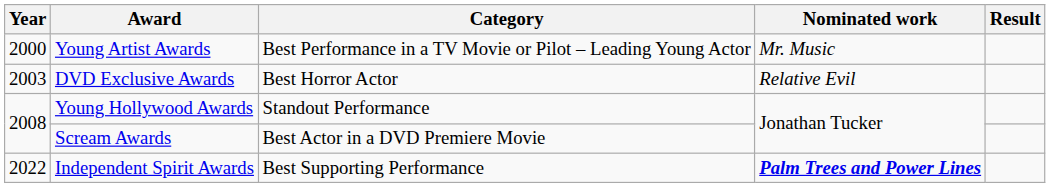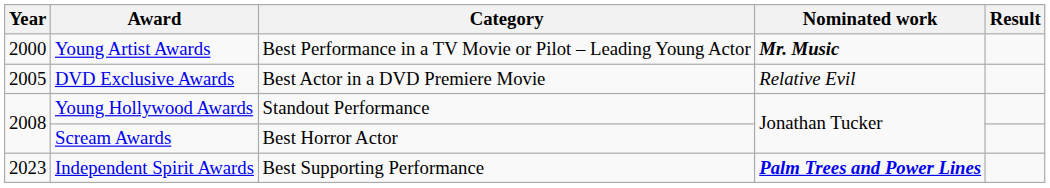Young Artist Awards | Nominated work: normal -> bold
DVD Exclusive Awards | Year: 2003 -> 2005
DVD Exclusive Awards | Category: Best Horror Actor -> Best Actor in a DVD Premiere Movie
Scream Awards | Category: Best Actor in a DVD Premiere Movie -> Best Horror Actor
Independent Spirit Awards | Year: 2022 -> 2023
